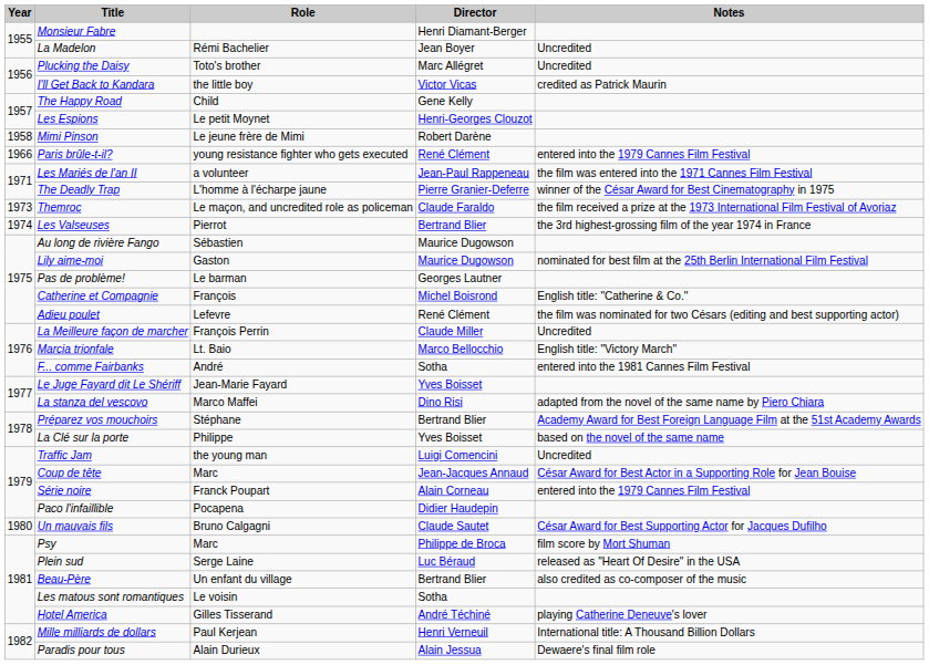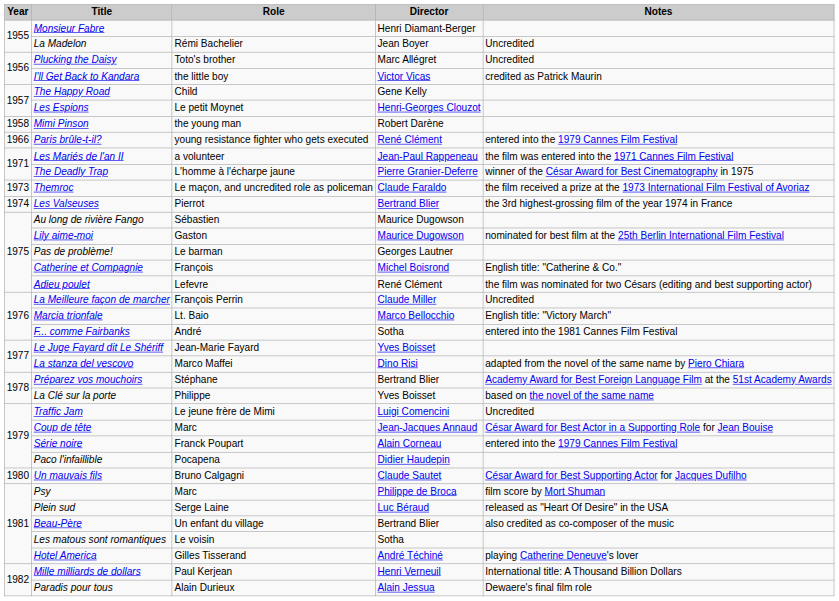Mimi Pinson | Role: Le jeune frère de Mimi -> the young man
Traffic Jam | Role: the young man -> Le jeune frère de Mimi
